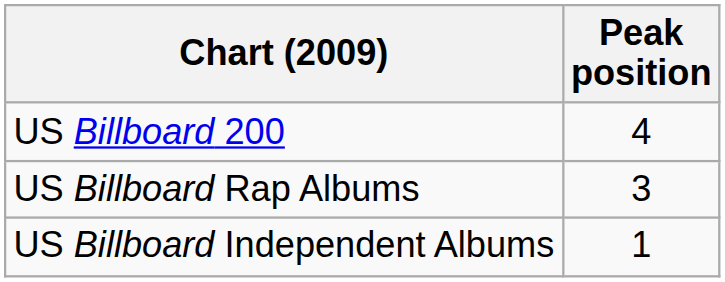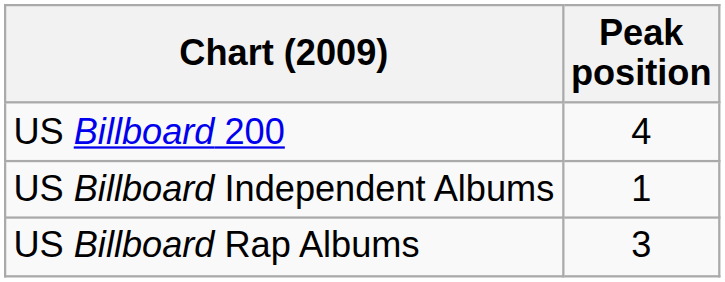rows swapped: US Billboard Independent Albums <-> US Billboard Rap Albums
